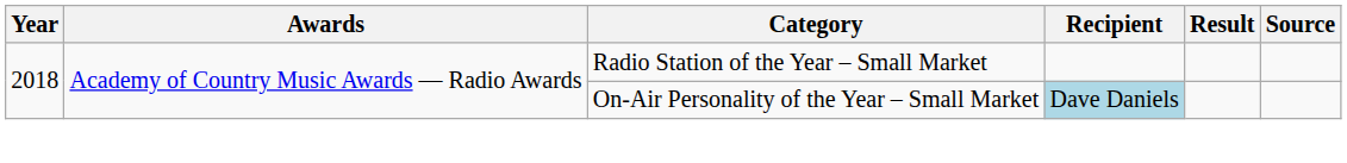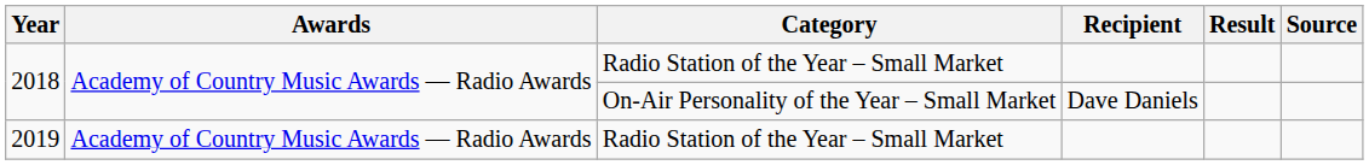2018 / On-Air Personality of the Year – Small Market | Recipient: lightblue background -> no background
+ row: 2019 | Academy of Country Music Awards — Radio Awards | Radio Station of the Year – Small Market
